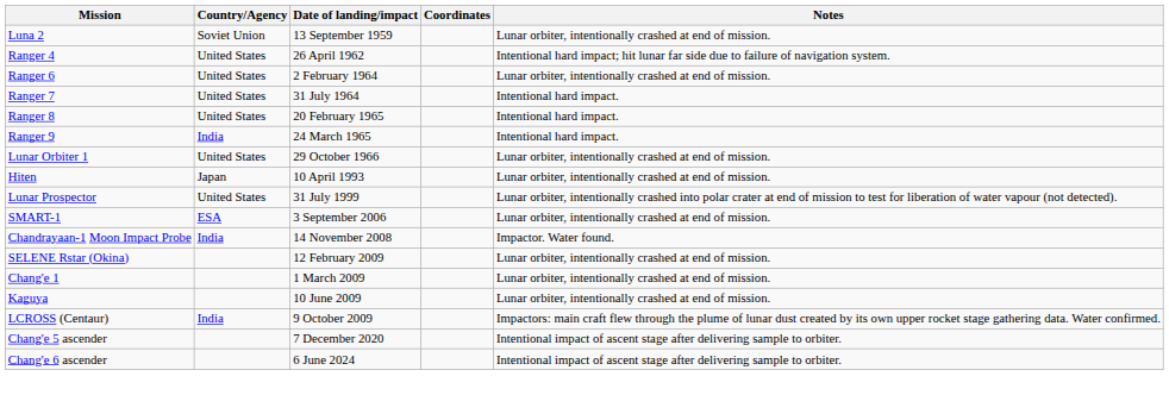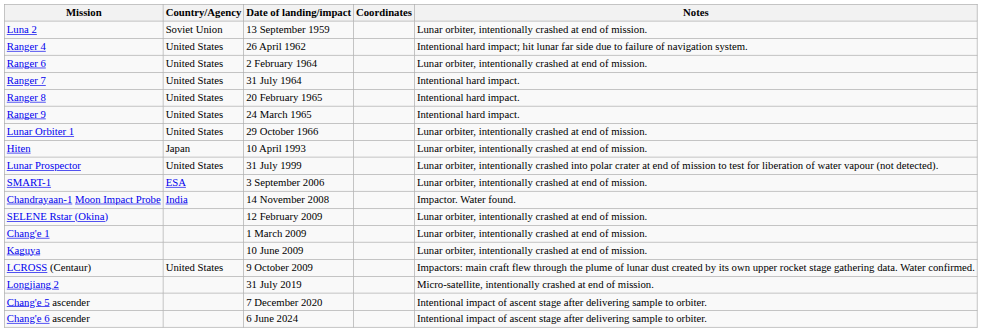Ranger 9 | Country/Agency: India -> United States
LCROSS (Centaur) | Country/Agency: India -> United States
+ row: Longjiang 2 | 31 July 2019 | Micro-satellite, intentionally crashed at end of mission.
